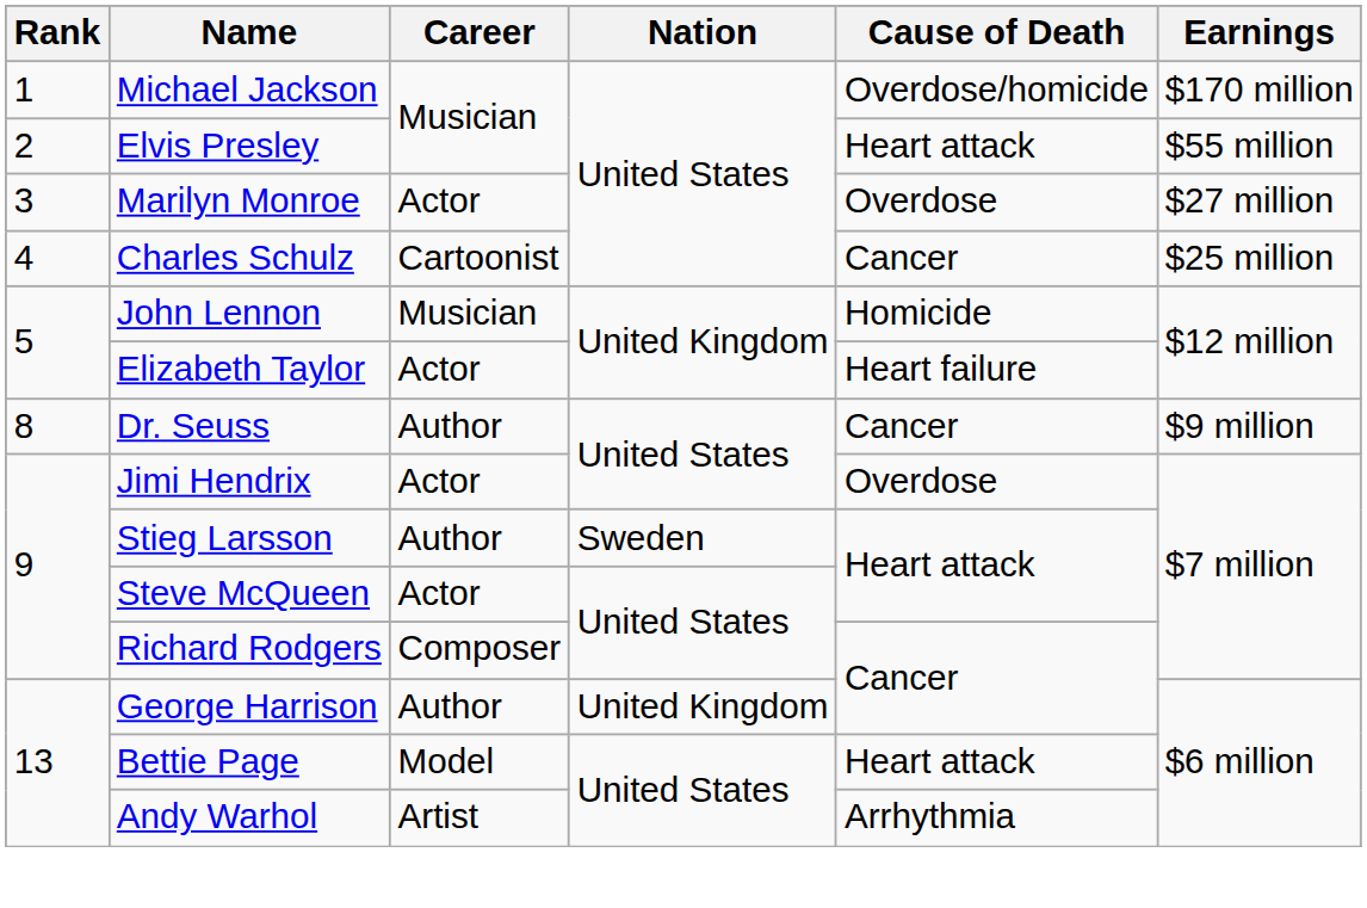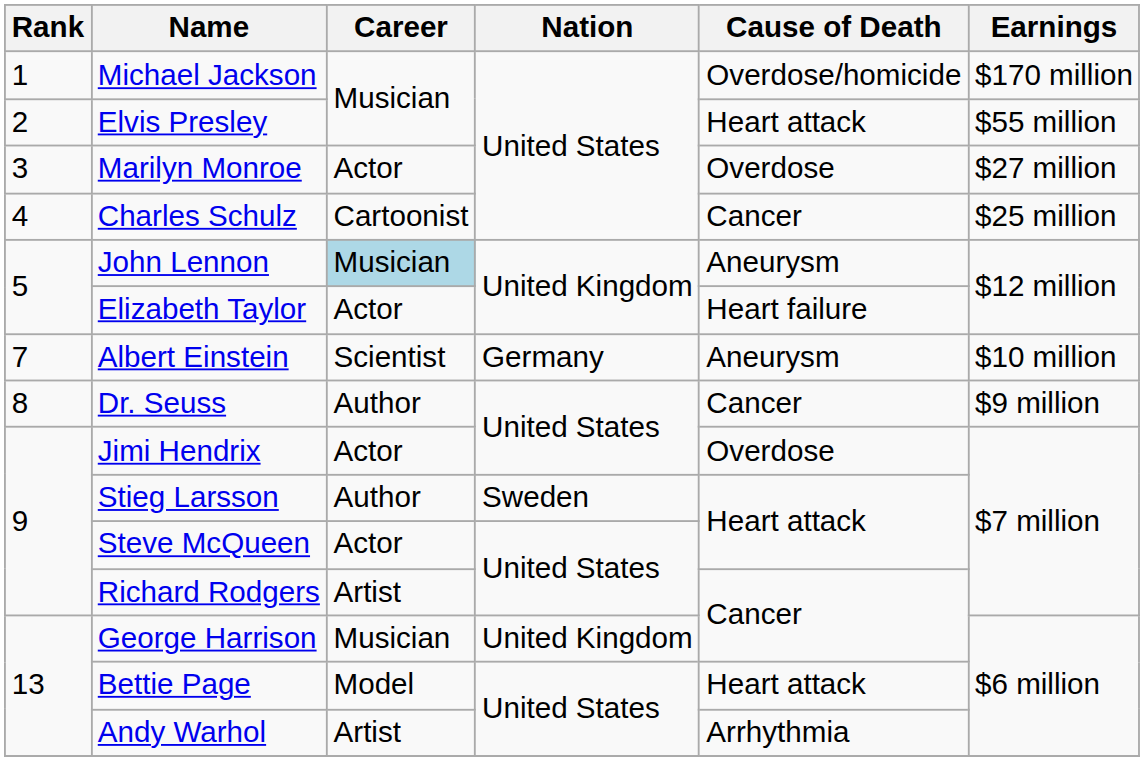John Lennon | Career: no background -> lightblue background
John Lennon | Cause of Death: Homicide -> Aneurysm
+ row: 7 | Albert Einstein | Scientist | Germany | Aneurysm | $10 million
Richard Rodgers | Career: Composer -> Artist
George Harrison | Career: Author -> Musician
